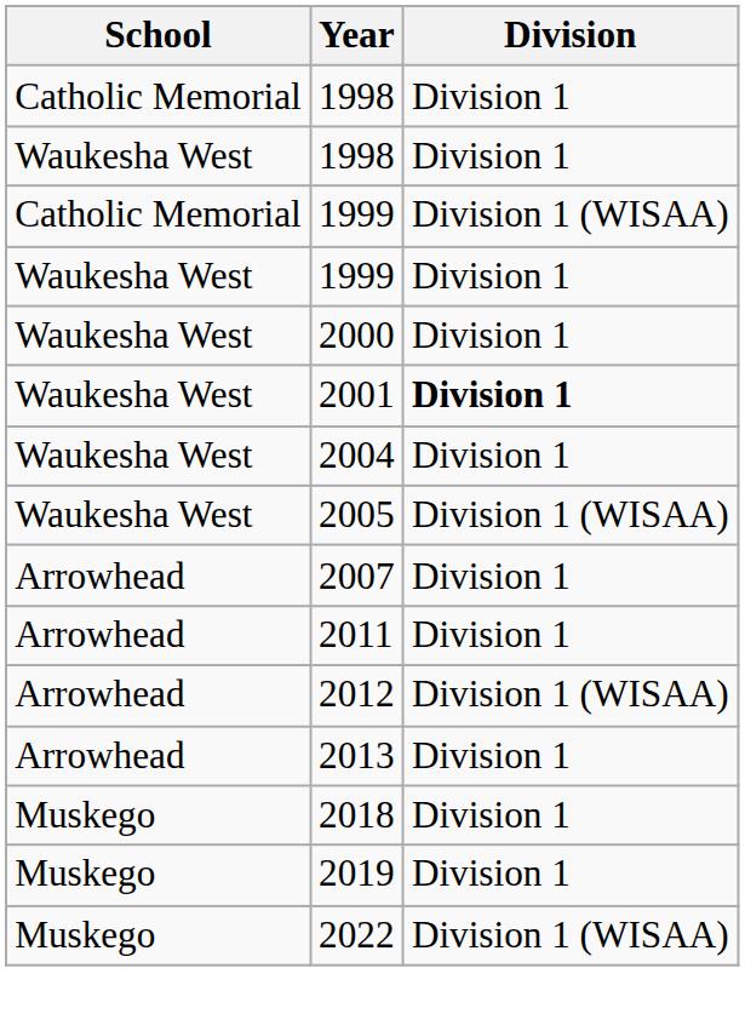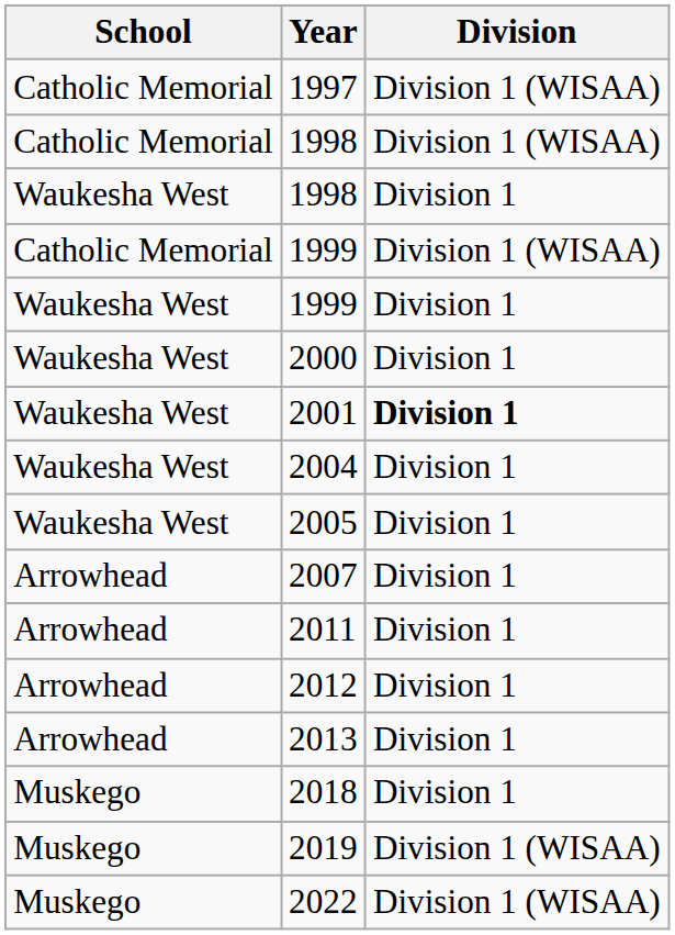+ row: Catholic Memorial | 1997 | Division 1 (WISAA)
Catholic Memorial / 1998 | Division: Division 1 -> Division 1 (WISAA)
2005 | Division: Division 1 (WISAA) -> Division 1
2012 | Division: Division 1 (WISAA) -> Division 1
2019 | Division: Division 1 -> Division 1 (WISAA)
